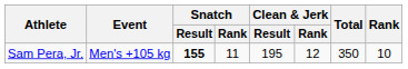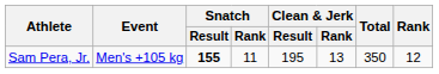Sam Pera, Jr. | Clean & Jerk / Rank: 12 -> 13
Sam Pera, Jr. | Rank: 10 -> 12
